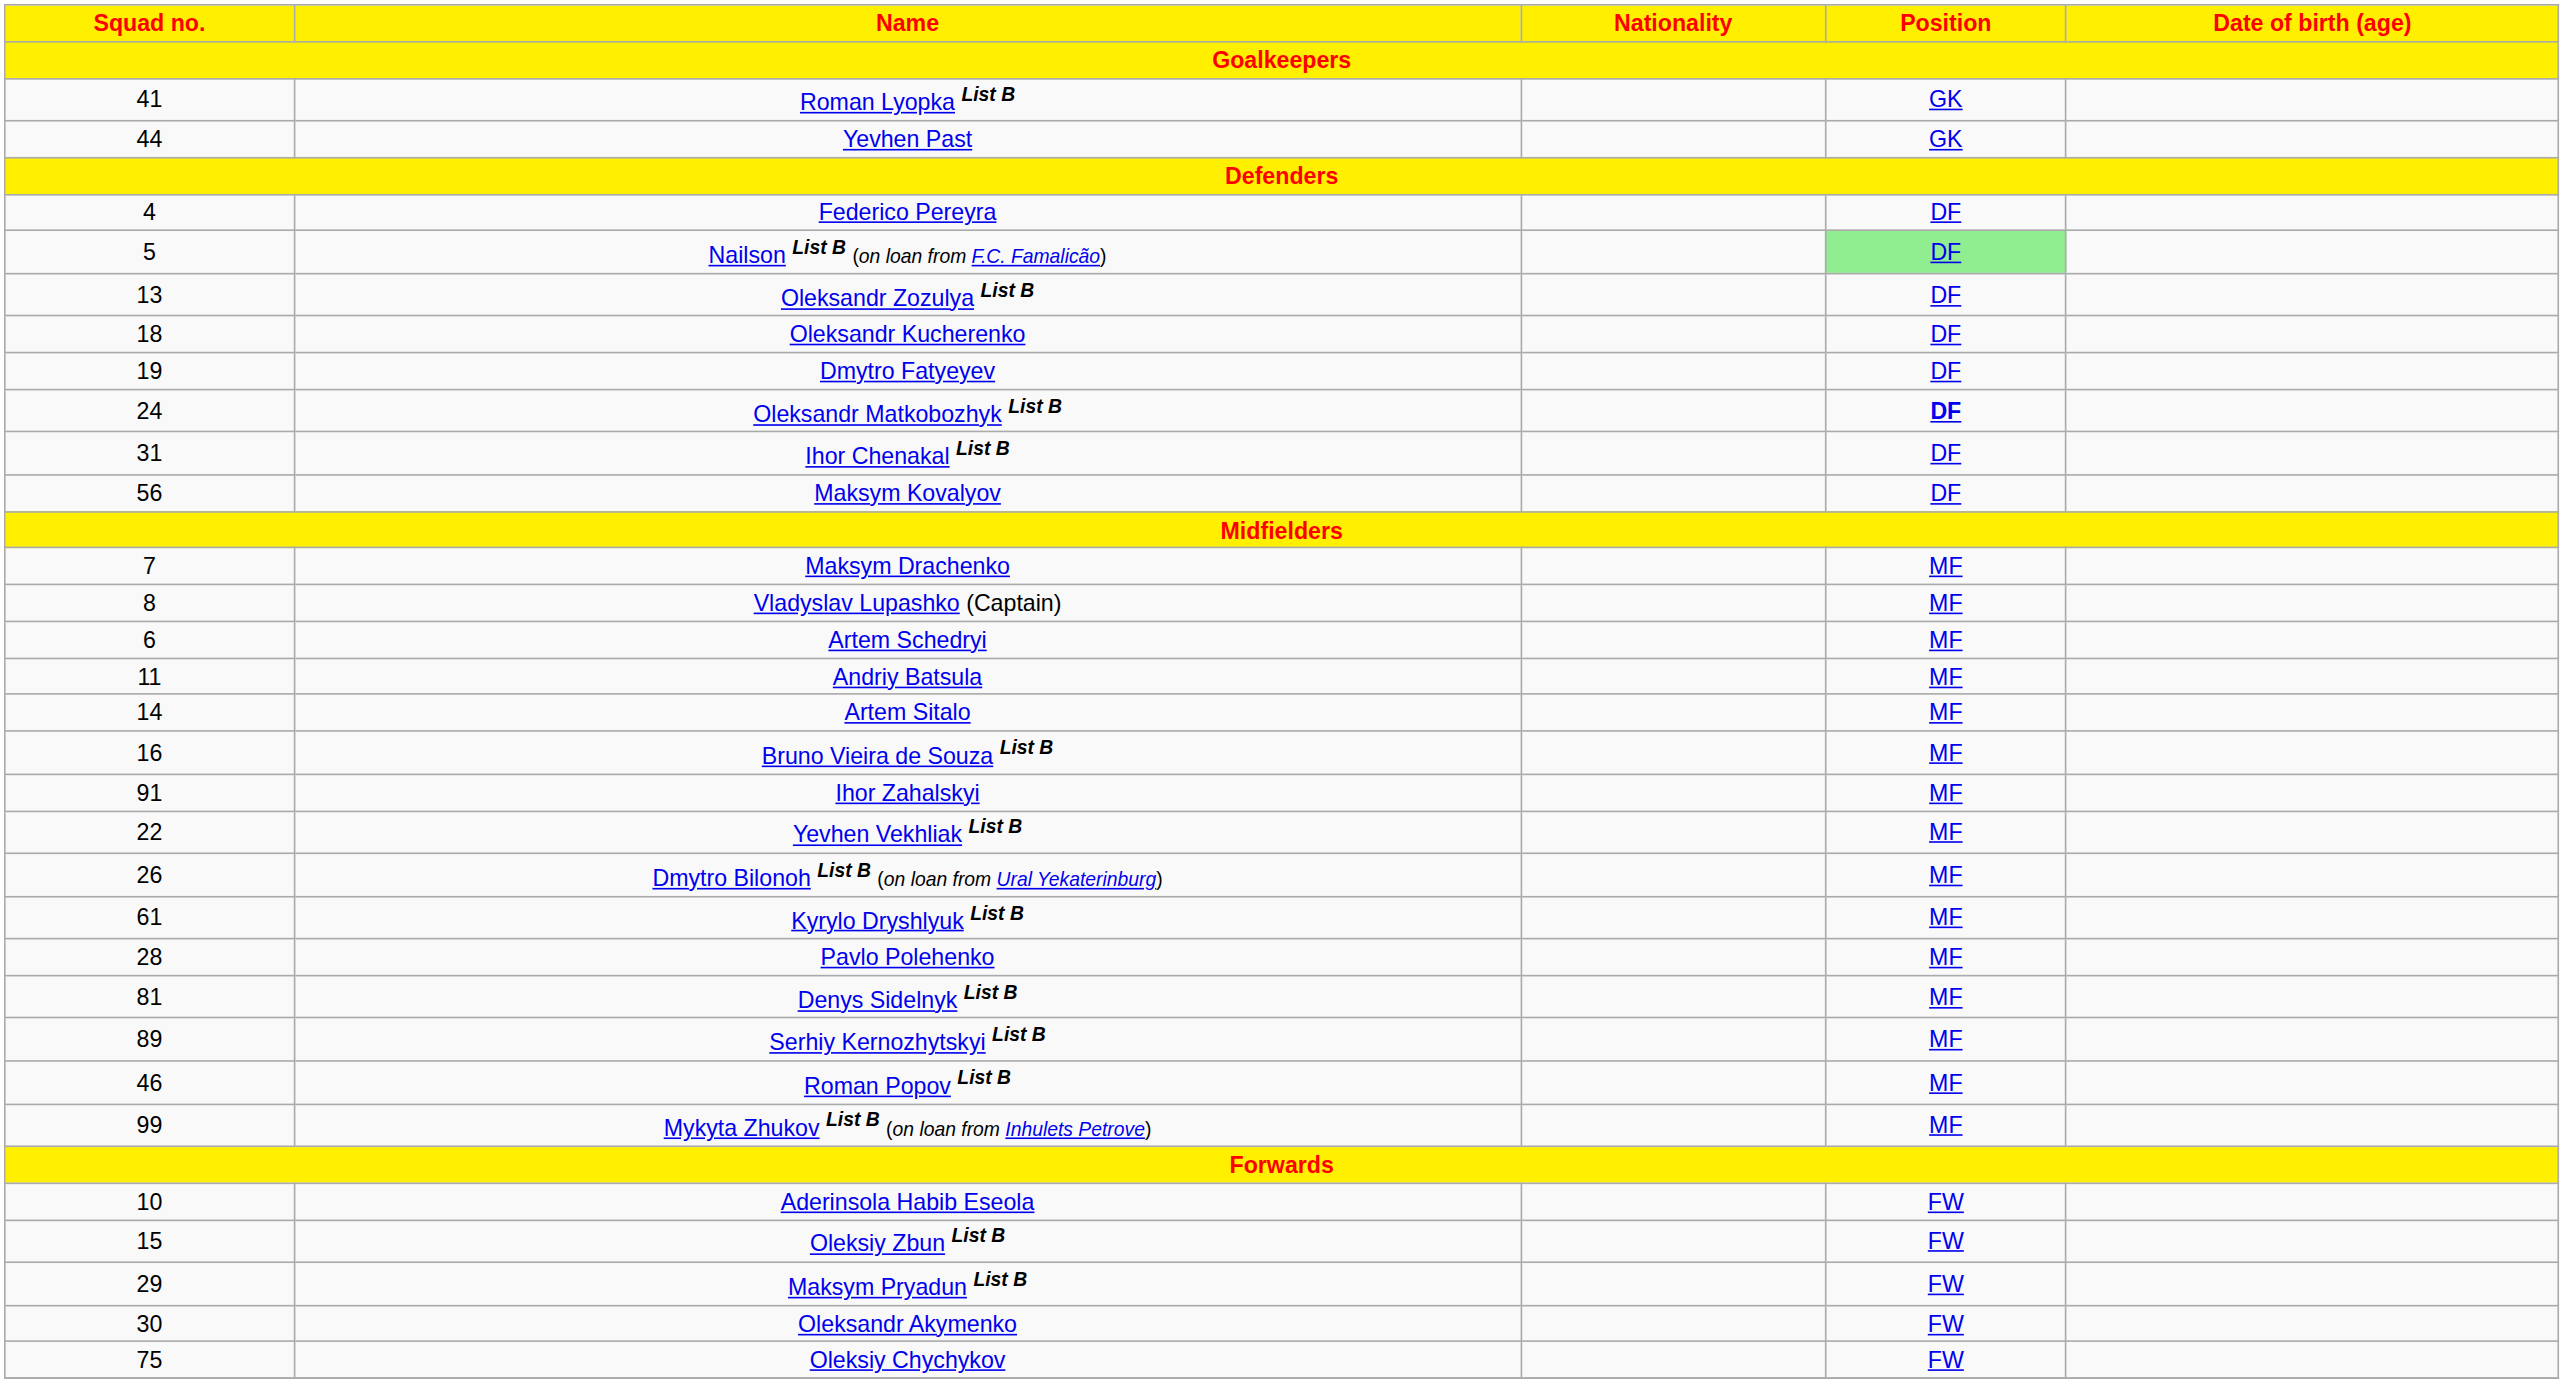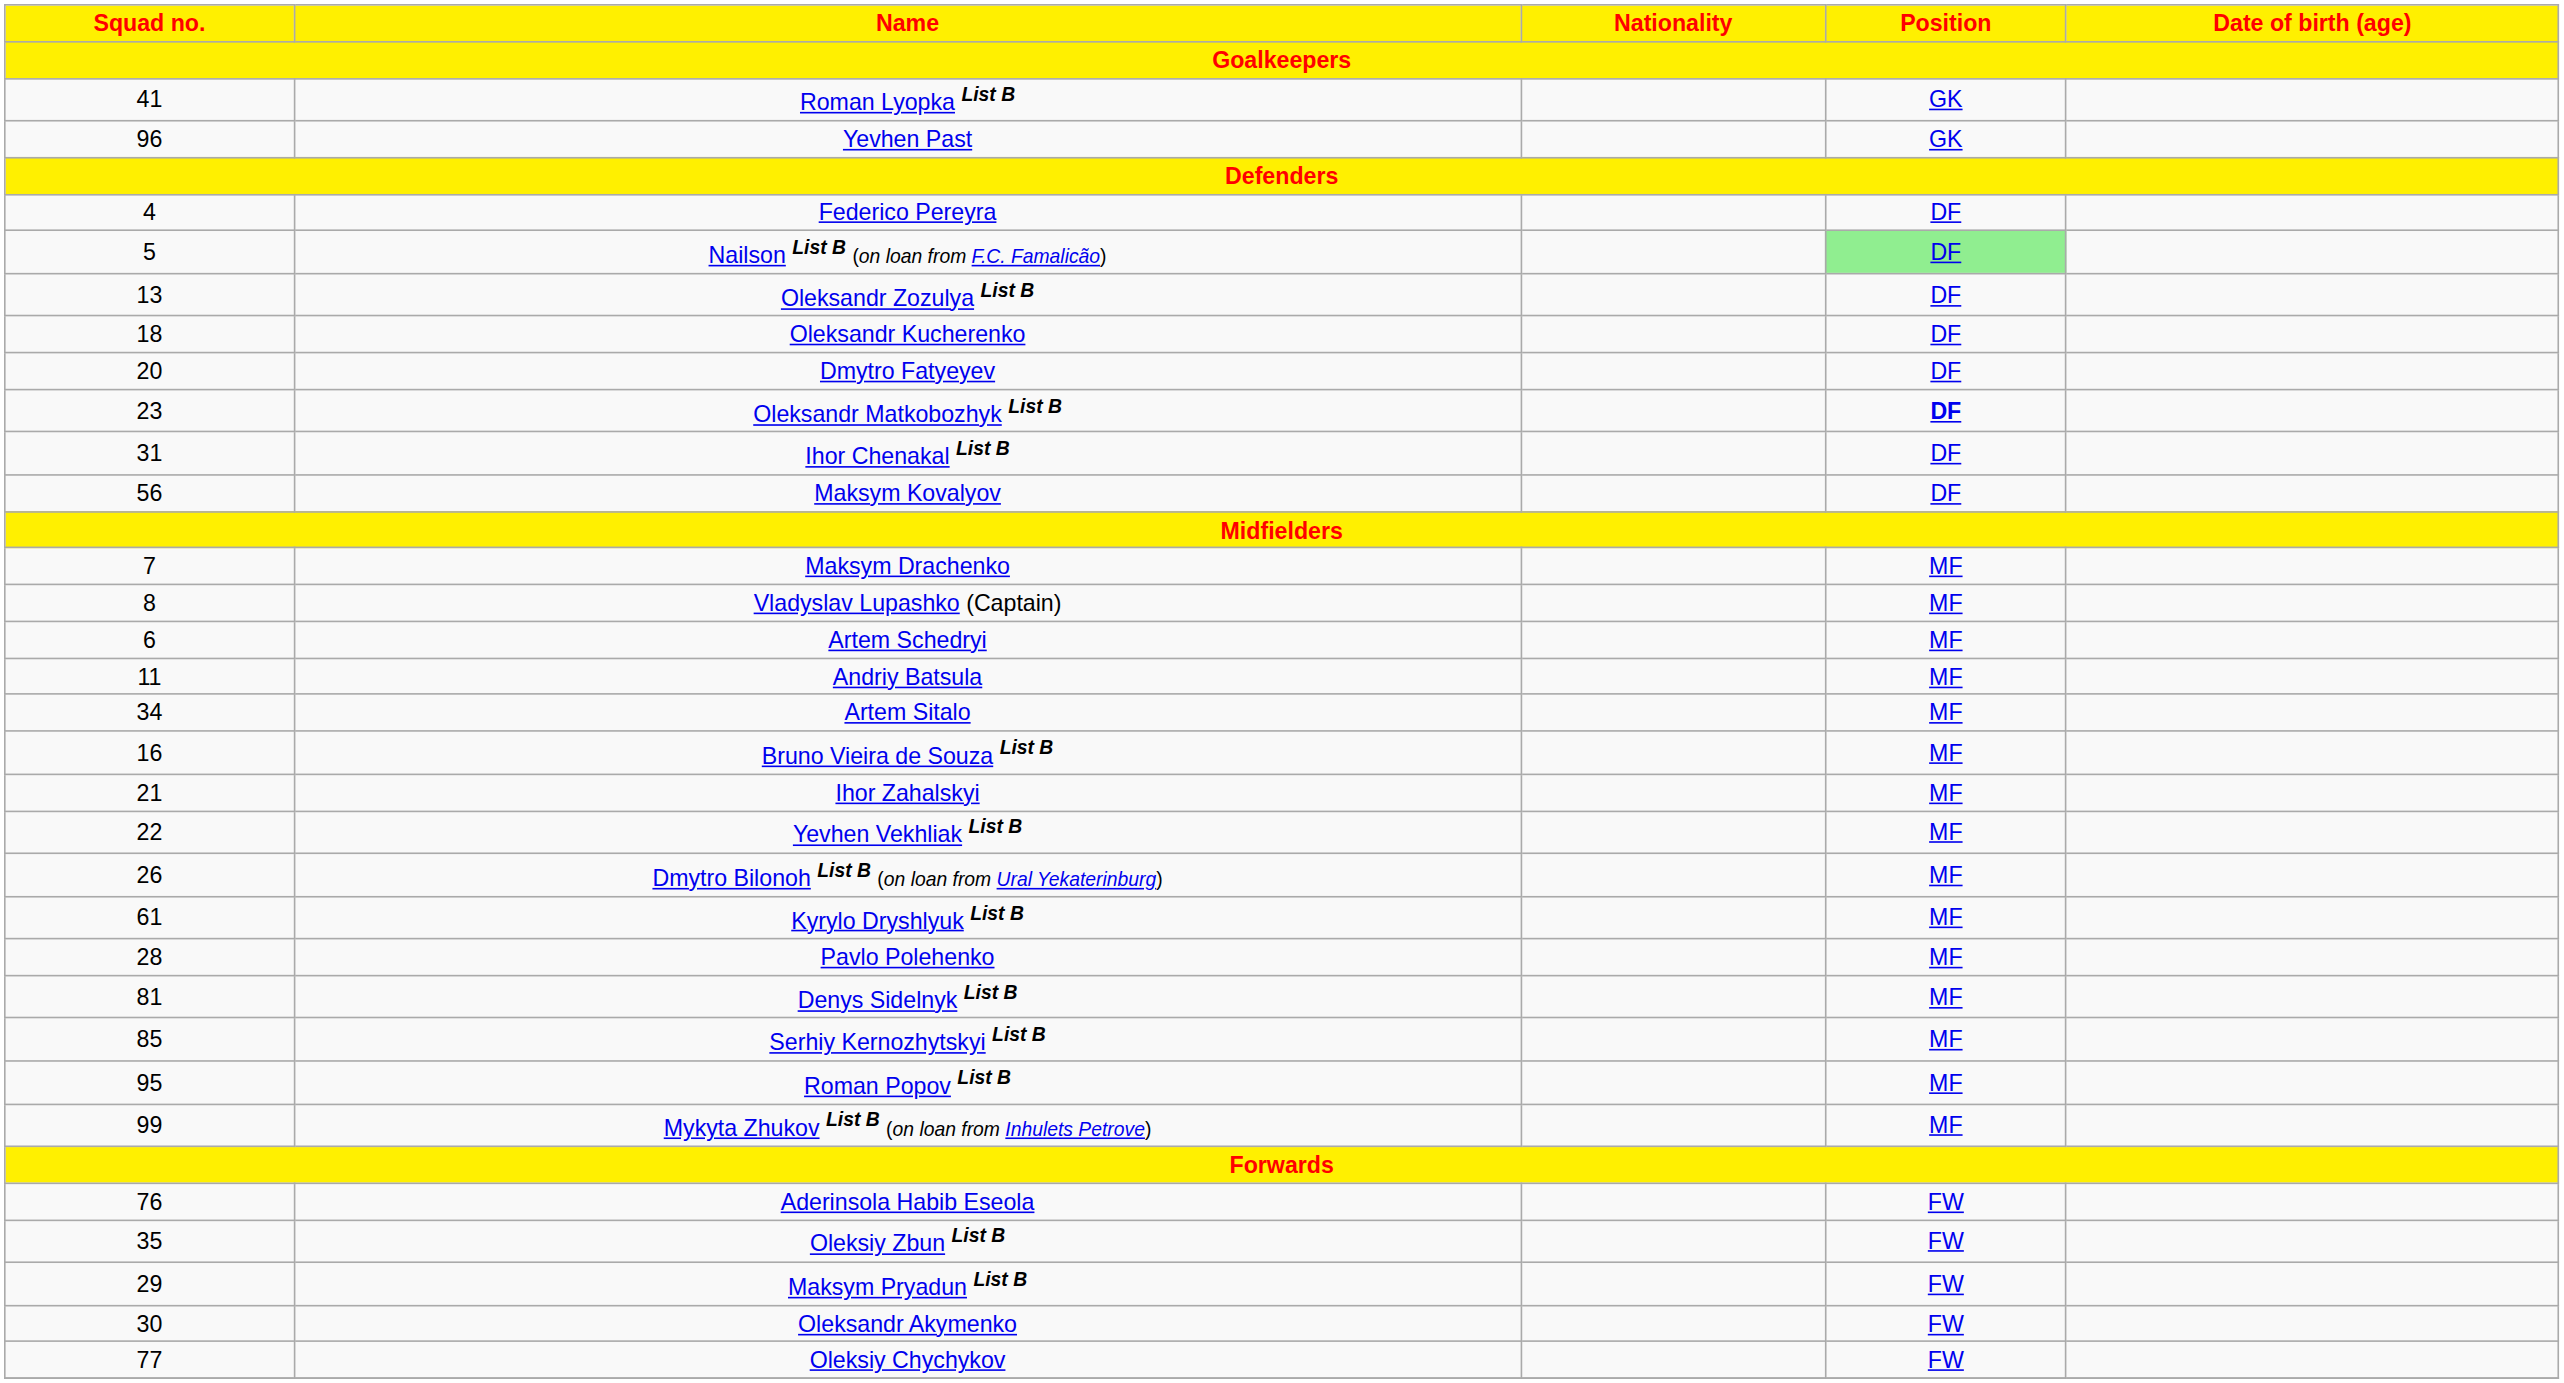Yevhen Past | Squad no. / Goalkeepers: 44 -> 96
Dmytro Fatyeyev | Squad no. / Goalkeepers: 19 -> 20
Oleksandr Matkobozhyk List B | Squad no. / Goalkeepers: 24 -> 23
Artem Sitalo | Squad no. / Goalkeepers: 14 -> 34
Ihor Zahalskyi | Squad no. / Goalkeepers: 91 -> 21
Serhiy Kernozhytskyi List B | Squad no. / Goalkeepers: 89 -> 85
Roman Popov List B | Squad no. / Goalkeepers: 46 -> 95
Aderinsola Habib Eseola | Squad no. / Goalkeepers: 10 -> 76
Oleksiy Zbun List B | Squad no. / Goalkeepers: 15 -> 35
Oleksiy Chychykov | Squad no. / Goalkeepers: 75 -> 77
